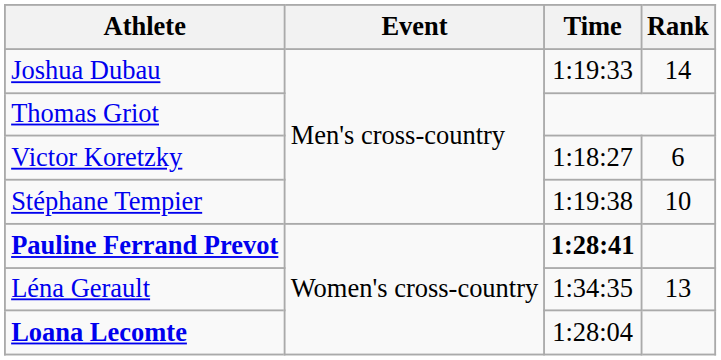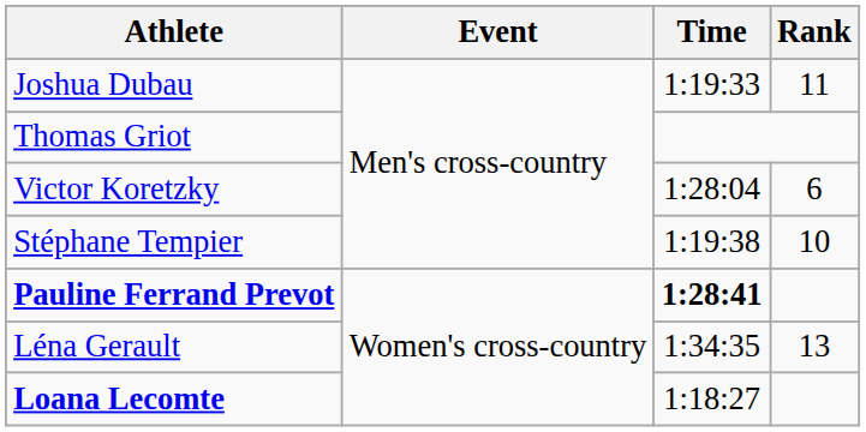Joshua Dubau | Rank: 14 -> 11
Victor Koretzky | Time: 1:18:27 -> 1:28:04
Loana Lecomte | Time: 1:28:04 -> 1:18:27
